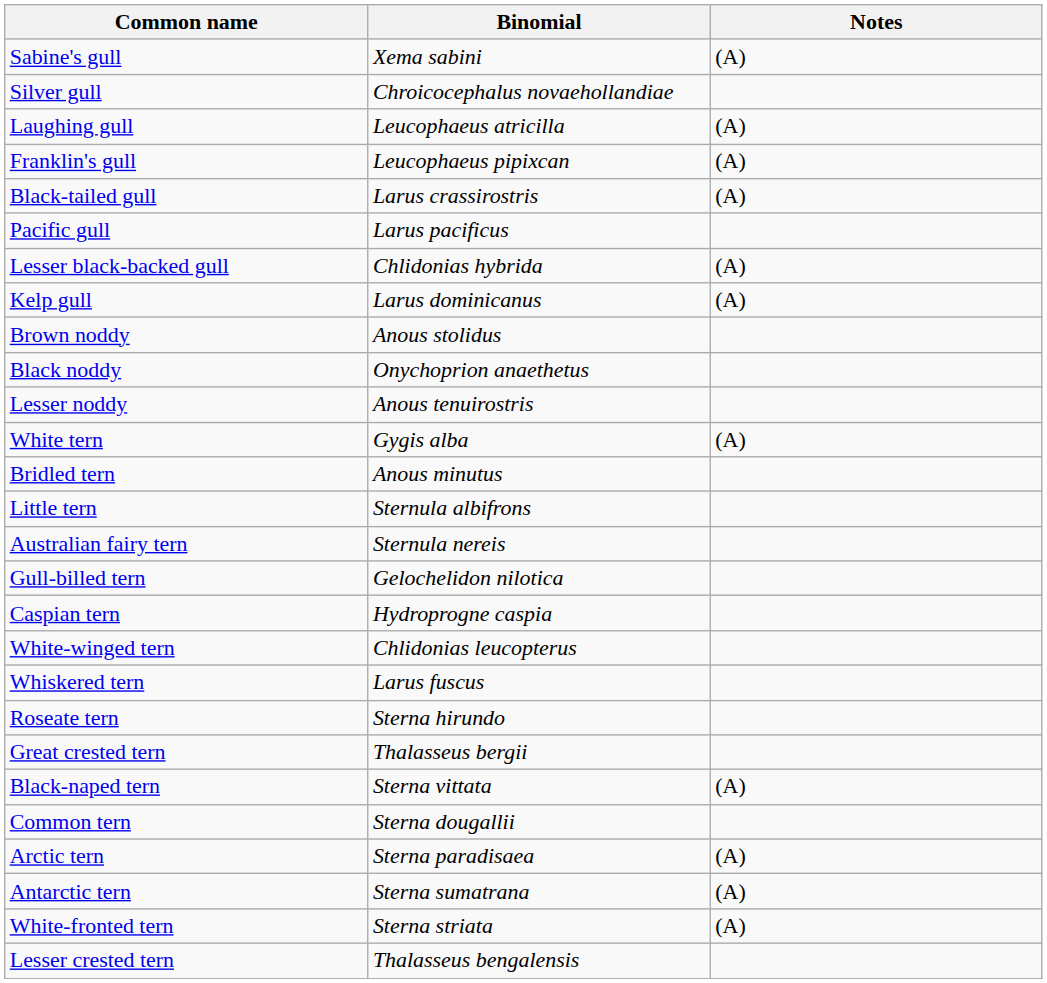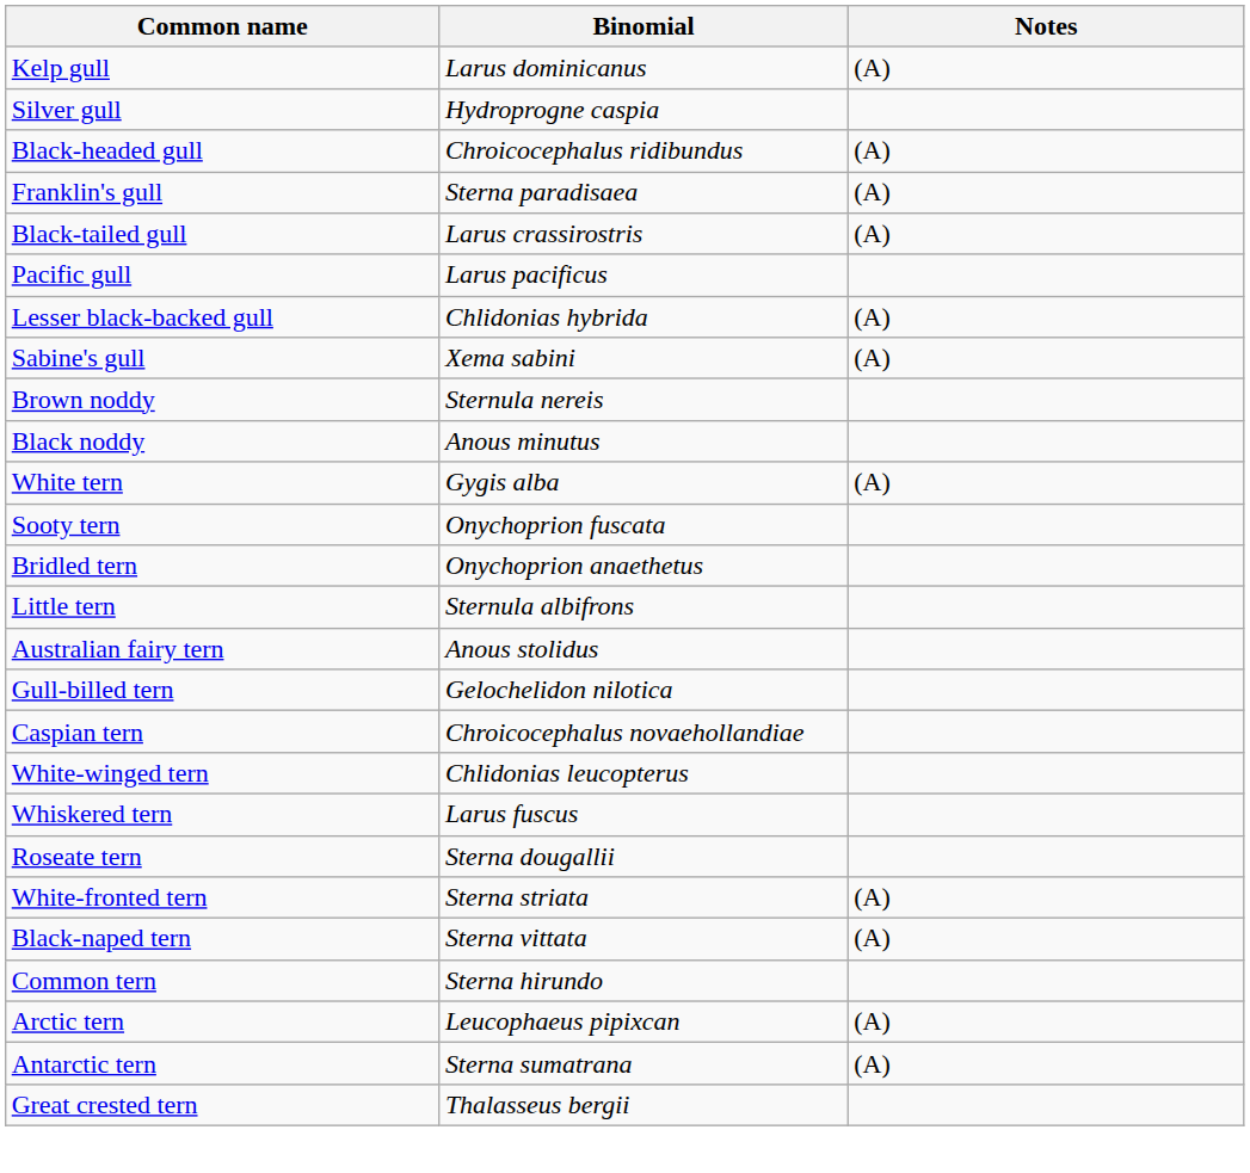rows swapped: Sabine's gull <-> Kelp gull
Silver gull | Binomial: Chroicocephalus novaehollandiae -> Hydroprogne caspia
+ row: Black-headed gull | Chroicocephalus ridibundus | (A)
- row: Laughing gull | Leucophaeus atricilla | (A)
Franklin's gull | Binomial: Leucophaeus pipixcan -> Sterna paradisaea
Brown noddy | Binomial: Anous stolidus -> Sternula nereis
Black noddy | Binomial: Onychoprion anaethetus -> Anous minutus
- row: Lesser noddy | Anous tenuirostris
+ row: Sooty tern | Onychoprion fuscata
Bridled tern | Binomial: Anous minutus -> Onychoprion anaethetus
Australian fairy tern | Binomial: Sternula nereis -> Anous stolidus
Caspian tern | Binomial: Hydroprogne caspia -> Chroicocephalus novaehollandiae
Roseate tern | Binomial: Sterna hirundo -> Sterna dougallii
rows swapped: White-fronted tern <-> Great crested tern
Common tern | Binomial: Sterna dougallii -> Sterna hirundo
Arctic tern | Binomial: Sterna paradisaea -> Leucophaeus pipixcan
- row: Lesser crested tern | Thalasseus bengalensis
